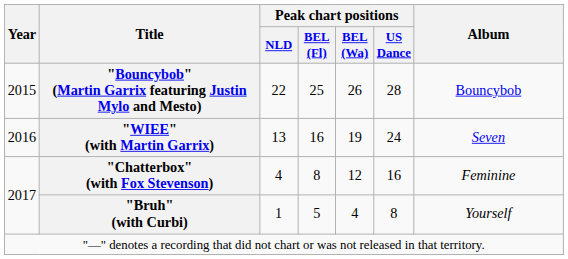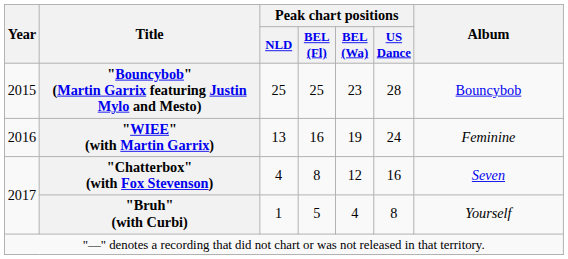"Bouncybob" (Martin Garrix featuring Justin Mylo and Mesto) | Peak chart positions / NLD: 22 -> 25
"Bouncybob" (Martin Garrix featuring Justin Mylo and Mesto) | Peak chart positions / BEL (Wa): 26 -> 23
"WIEE" (with Martin Garrix) | Album: Seven -> Feminine
"Chatterbox" (with Fox Stevenson) | Album: Feminine -> Seven
